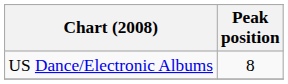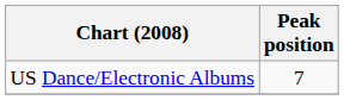US Dance/Electronic Albums | Peak position: 8 -> 7
